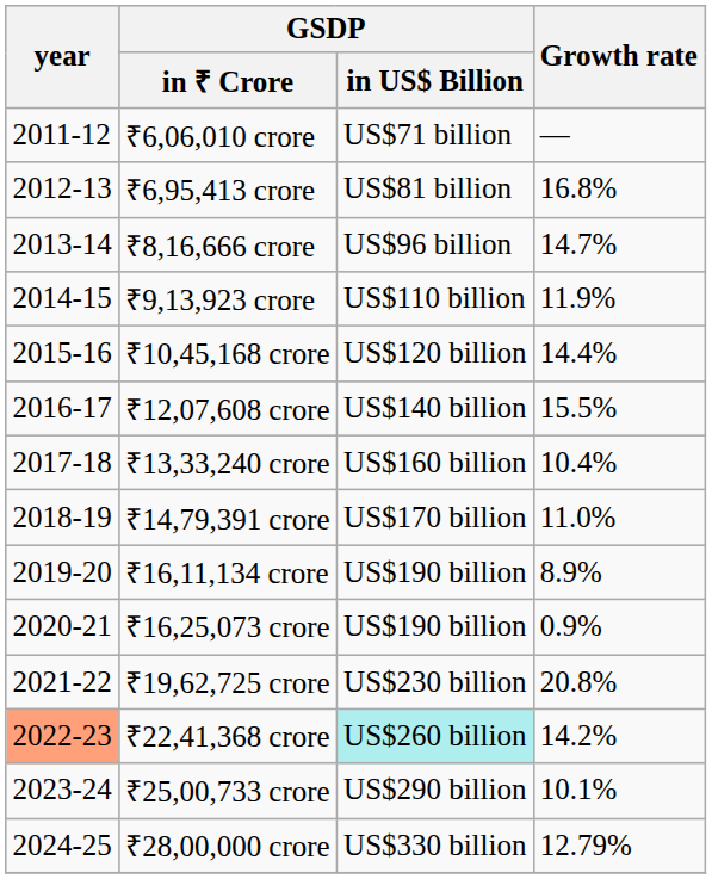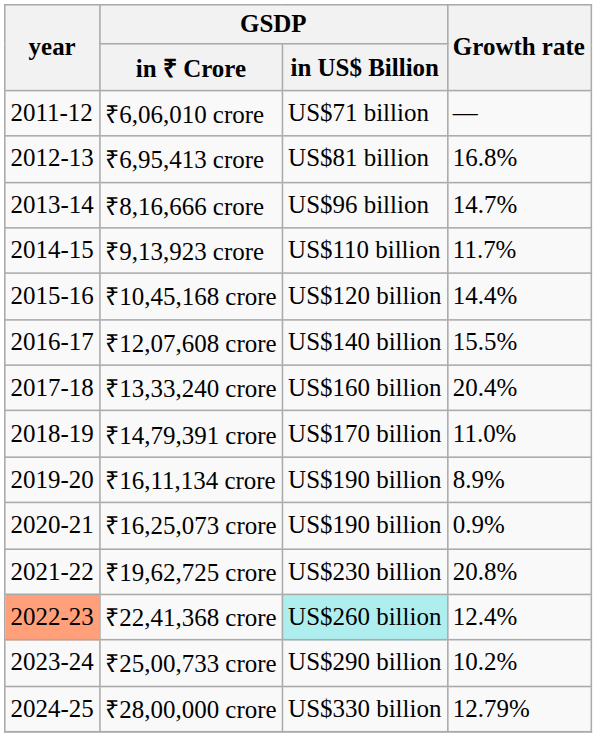₹9,13,923 crore | Growth rate: 11.9% -> 11.7%
₹13,33,240 crore | Growth rate: 10.4% -> 20.4%
₹22,41,368 crore | Growth rate: 14.2% -> 12.4%
₹25,00,733 crore | Growth rate: 10.1% -> 10.2%
